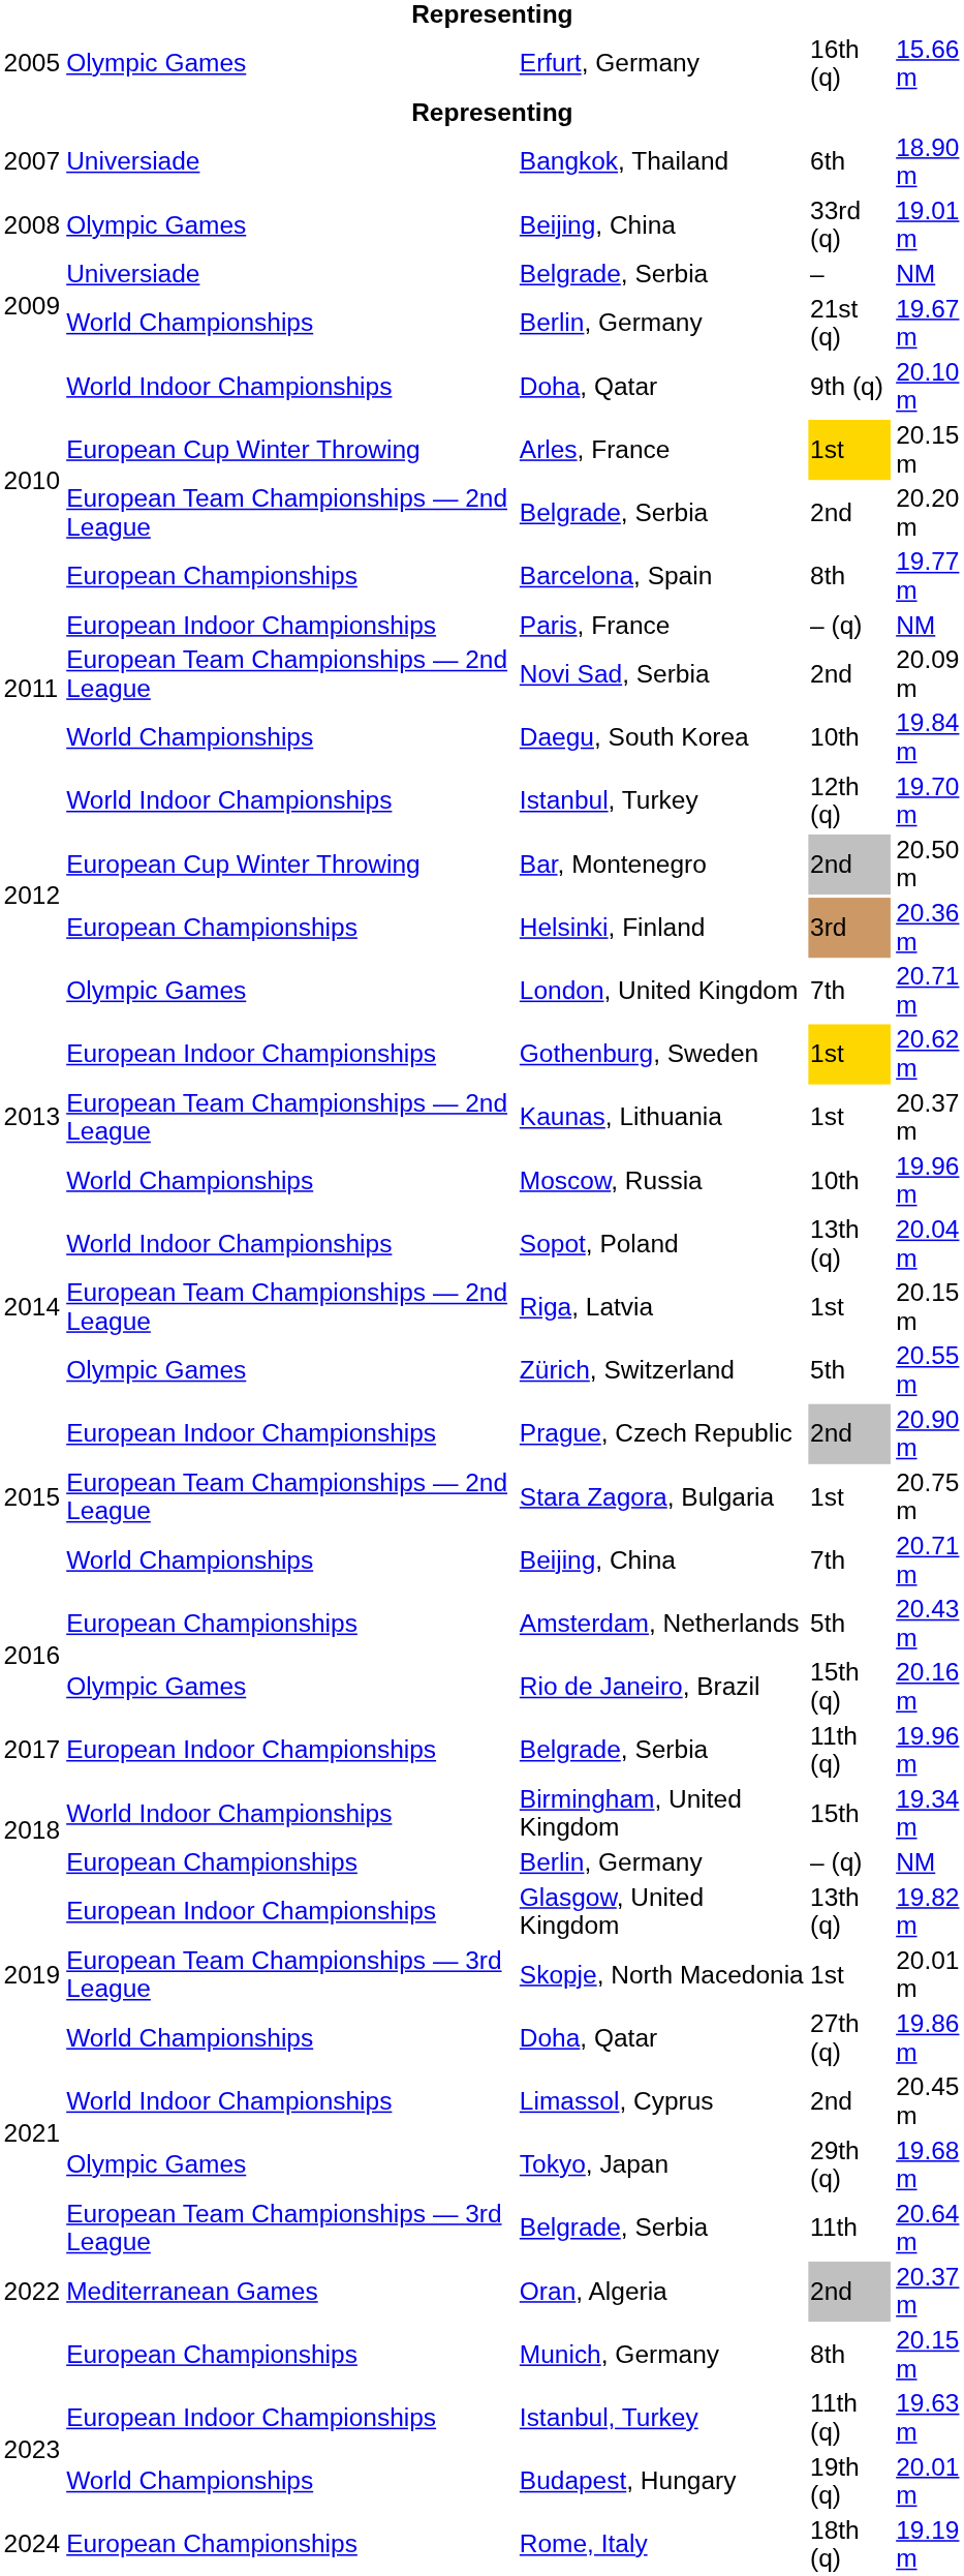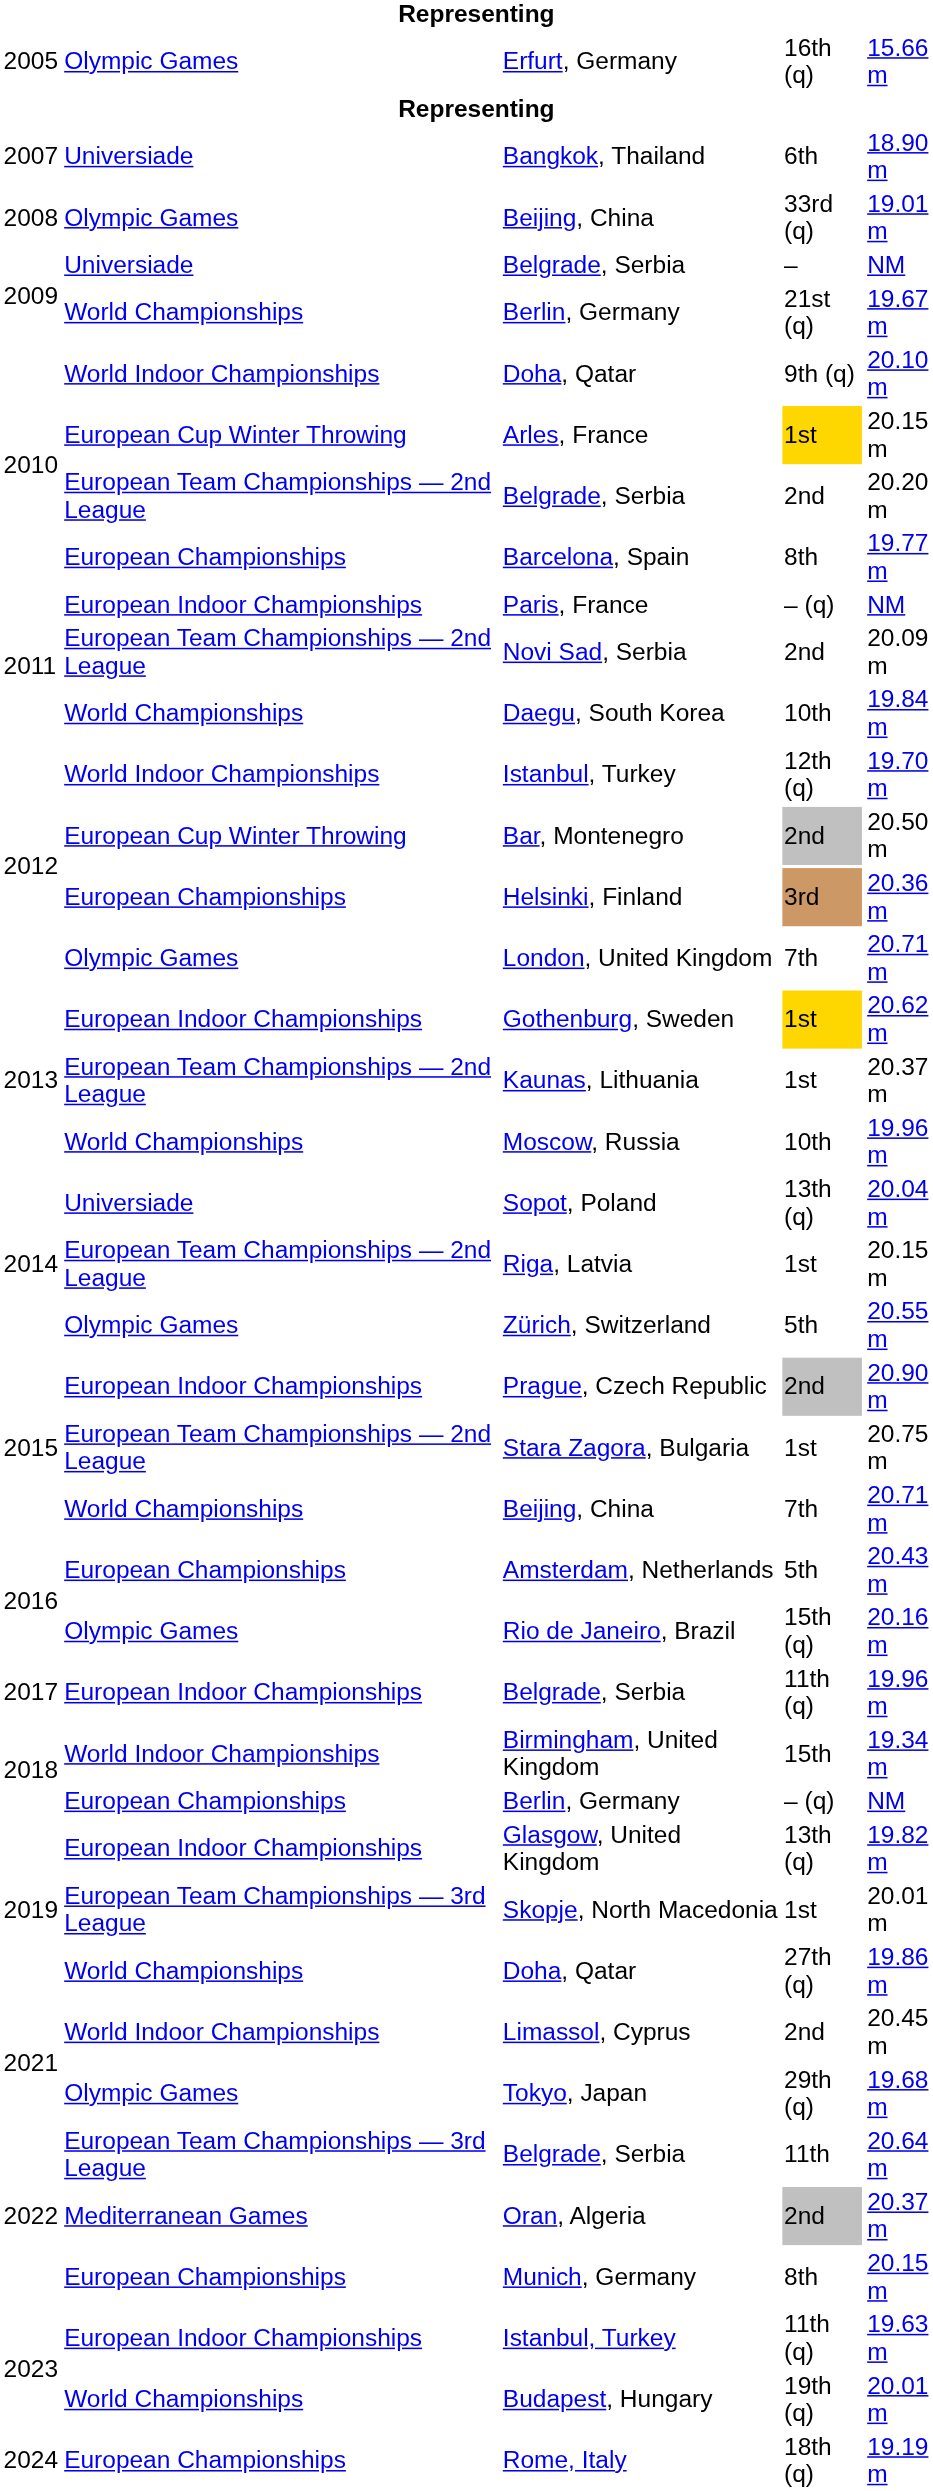Sopot, Poland | column 2: World Indoor Championships -> Universiade
